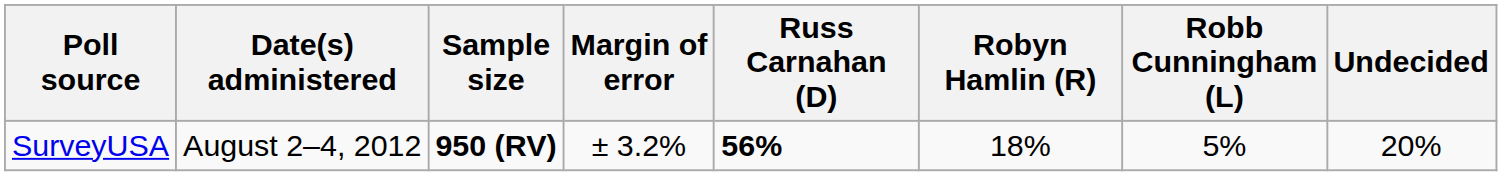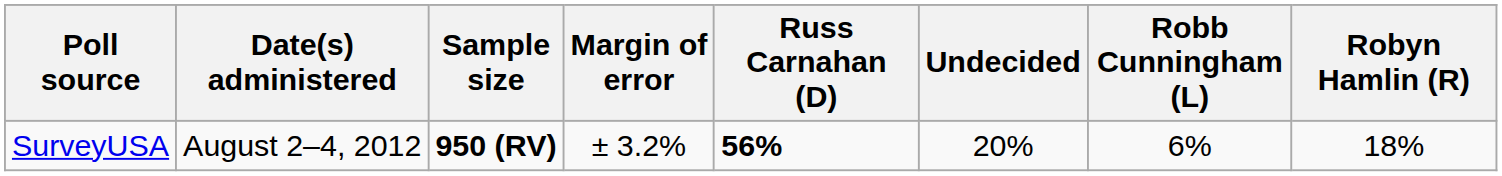columns swapped: Robyn Hamlin (R) <-> Undecided
SurveyUSA | Robb Cunningham (L): 5% -> 6%
